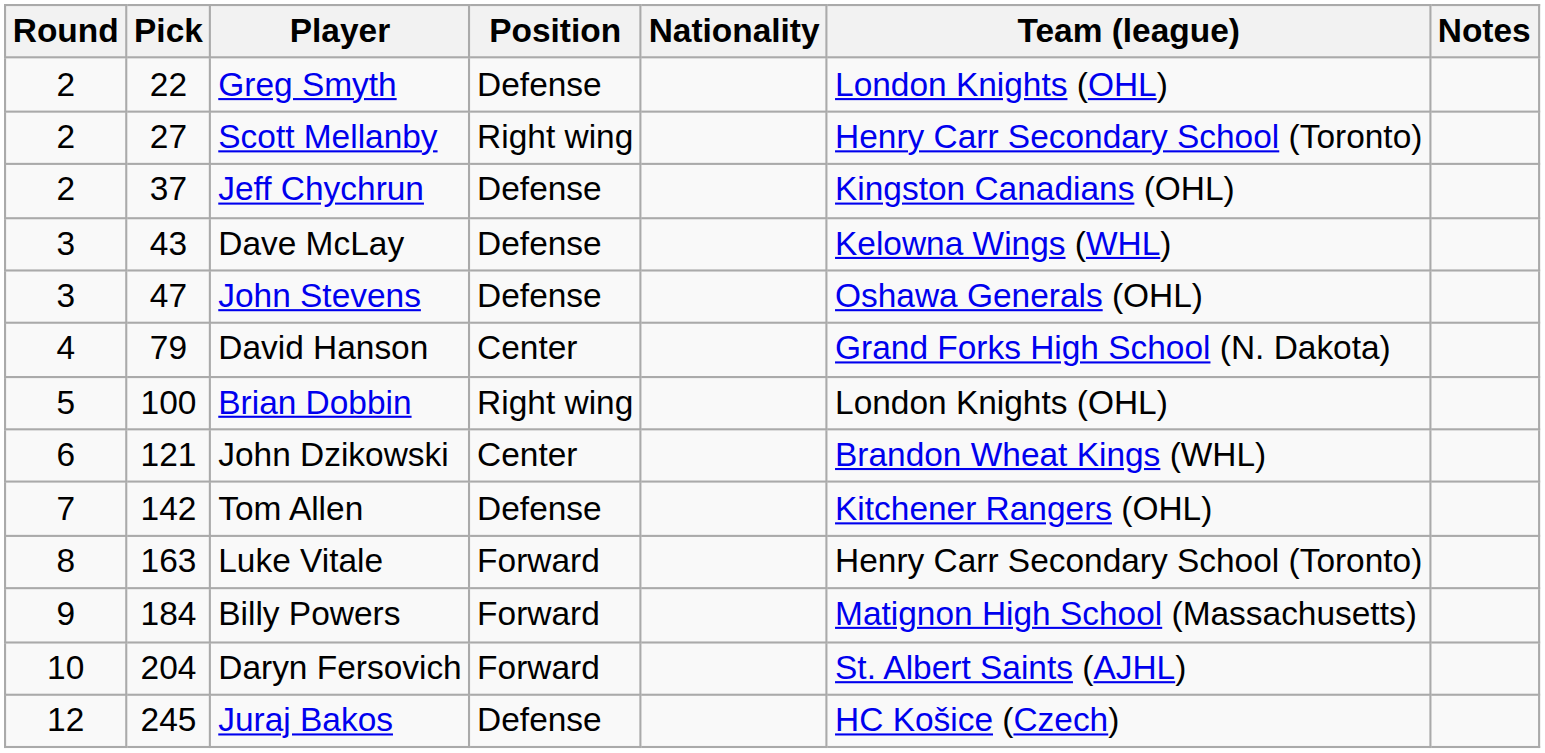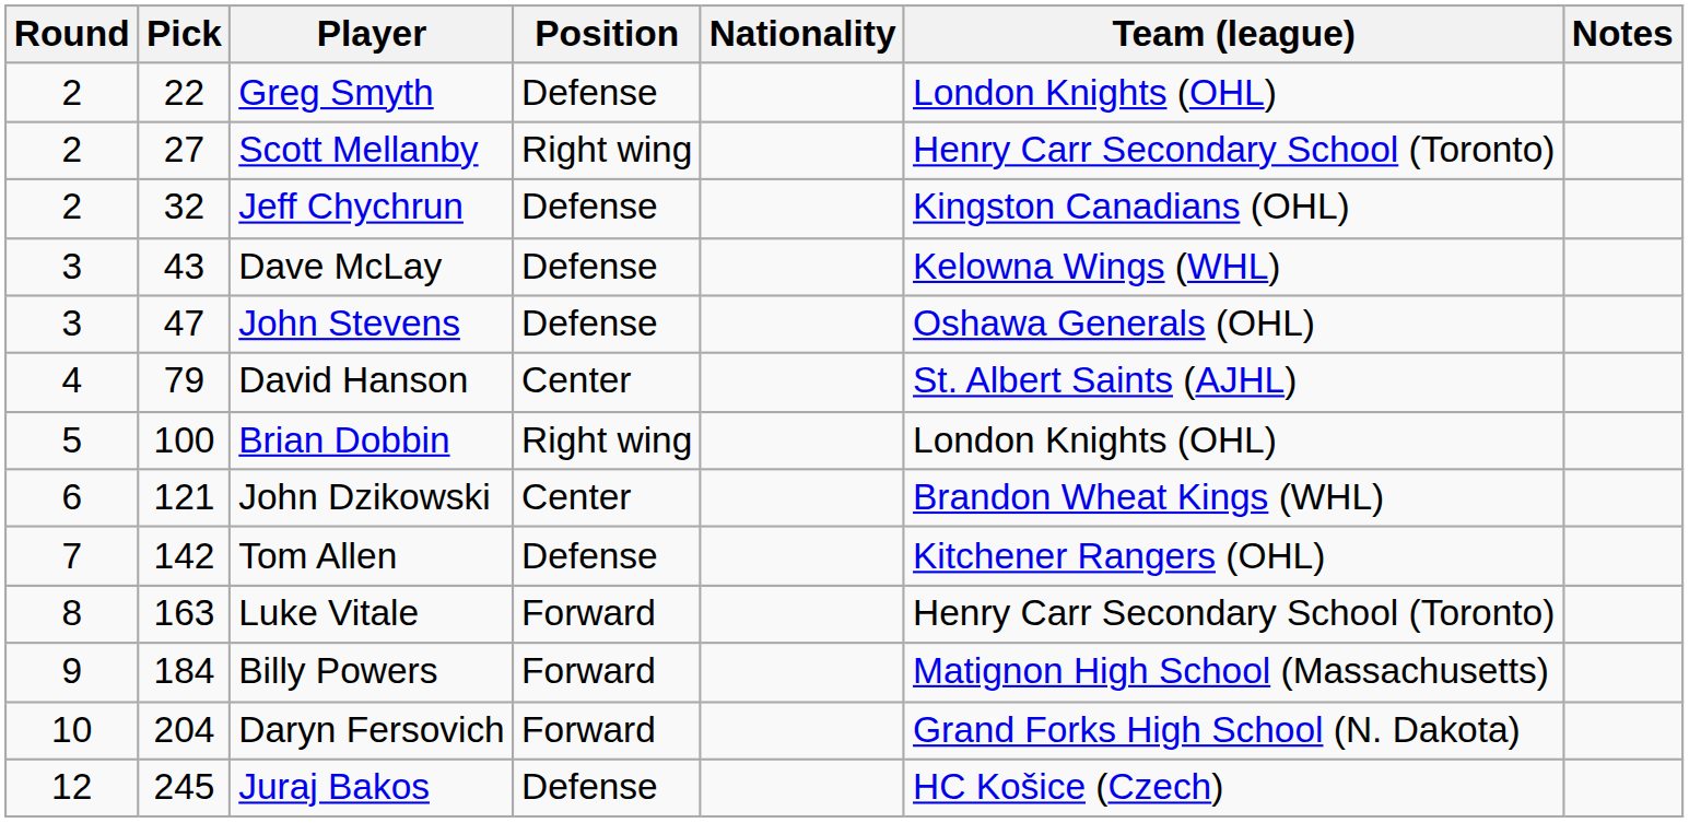Jeff Chychrun | Pick: 37 -> 32
David Hanson | Team (league): Grand Forks High School (N. Dakota) -> St. Albert Saints (AJHL)
Daryn Fersovich | Team (league): St. Albert Saints (AJHL) -> Grand Forks High School (N. Dakota)
